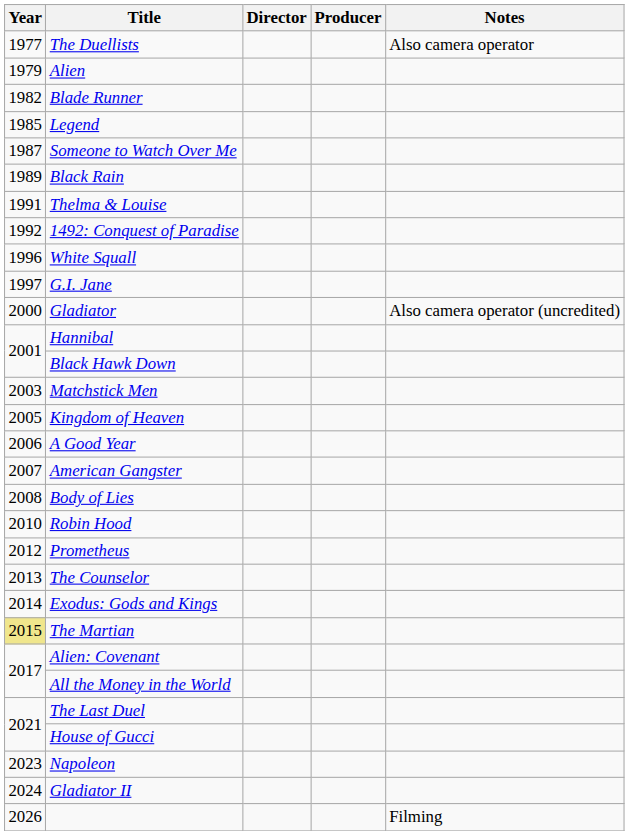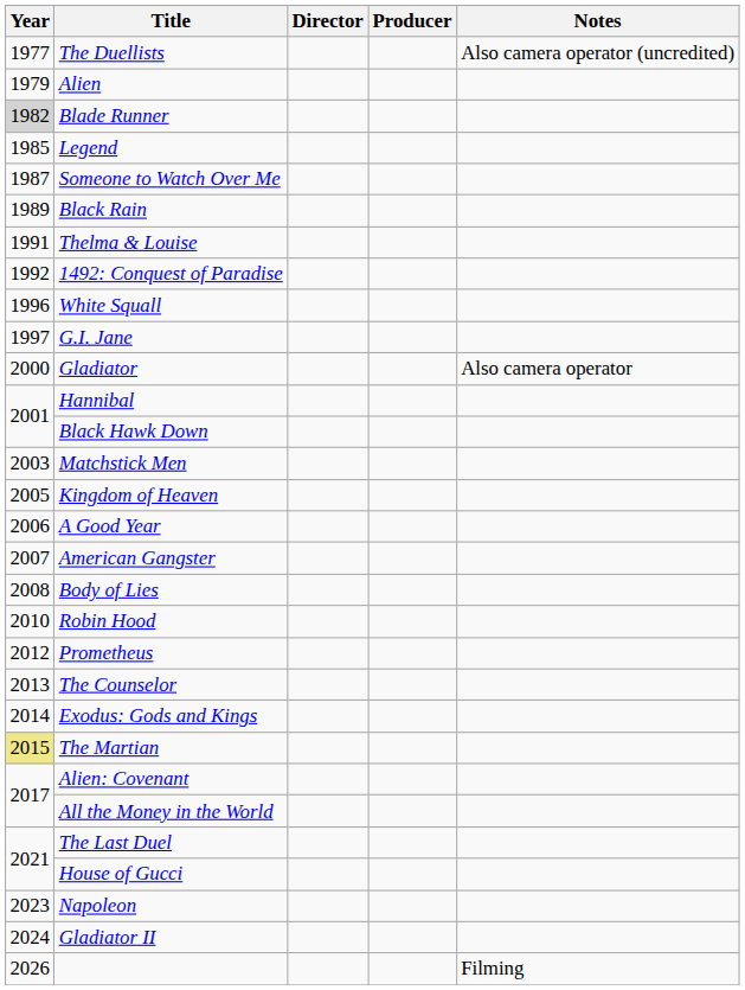The Duellists | Notes: Also camera operator -> Also camera operator (uncredited)
Blade Runner | Year: no background -> lightgrey background
Gladiator | Notes: Also camera operator (uncredited) -> Also camera operator
